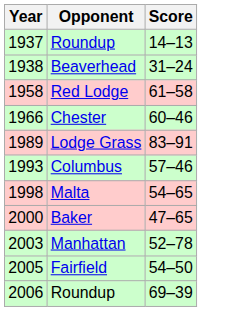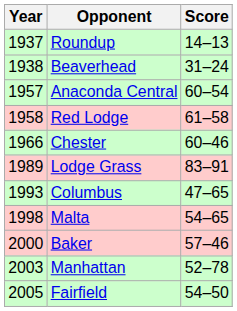+ row: 1957 | Anaconda Central | 60–54
Columbus | Score: 57–46 -> 47–65
Baker | Score: 47–65 -> 57–46
- row: 2006 | Roundup | 69–39
